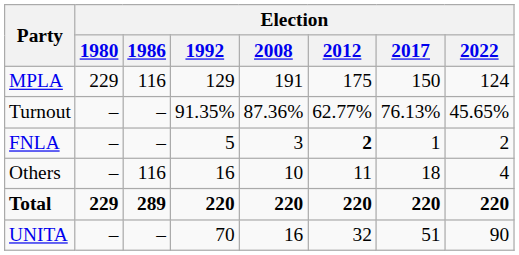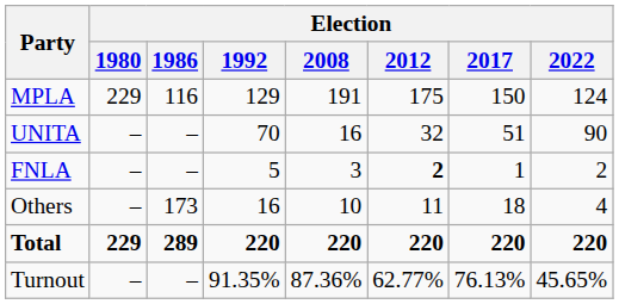rows swapped: UNITA <-> Turnout
Others | Election / 1986: 116 -> 173
